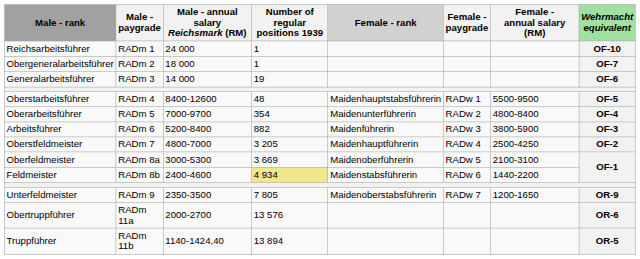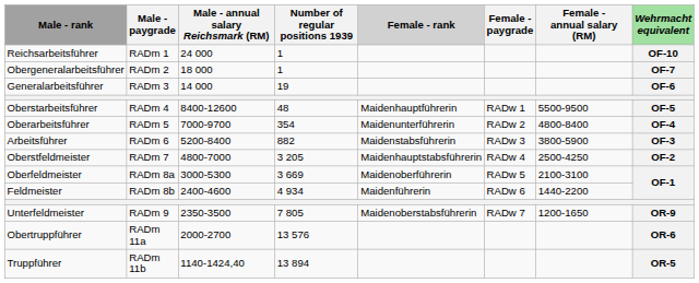Oberstarbeitsführer | column 5: Maidenhauptstabsführerin -> Maidenhauptführerin
Arbeitsführer | column 5: Maidenführerin -> Maidenstabsführerin
Oberstfeldmeister | column 5: Maidenhauptführerin -> Maidenhauptstabsführerin
Feldmeister | column 4: khaki background -> no background
Feldmeister | column 5: Maidenstabsführerin -> Maidenführerin
